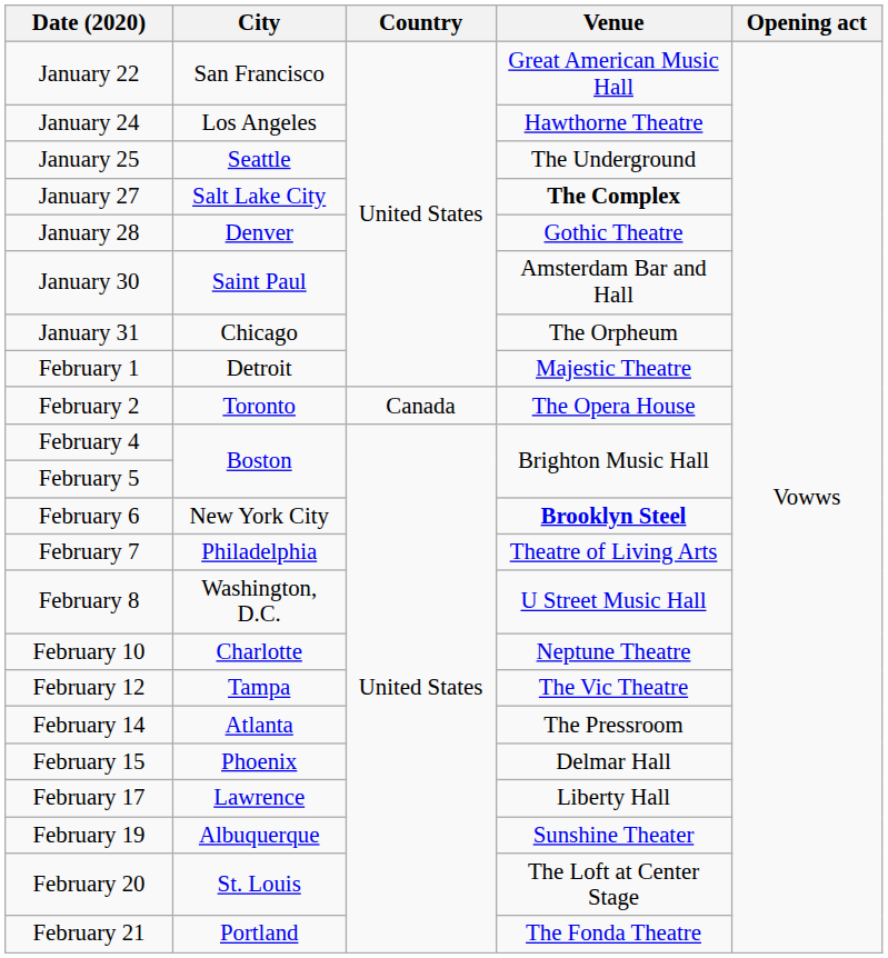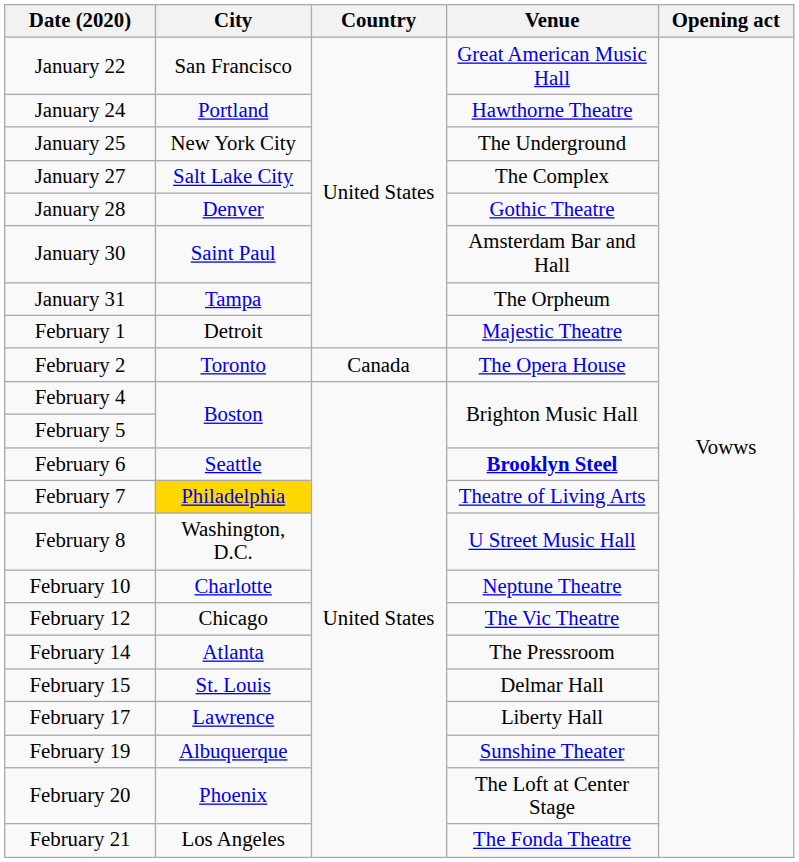January 24 | City: Los Angeles -> Portland
January 25 | City: Seattle -> New York City
January 27 | Venue: bold -> normal
January 31 | City: Chicago -> Tampa
February 6 | City: New York City -> Seattle
February 7 | City: no background -> gold background
February 12 | City: Tampa -> Chicago
February 15 | City: Phoenix -> St. Louis
February 20 | City: St. Louis -> Phoenix
February 21 | City: Portland -> Los Angeles
